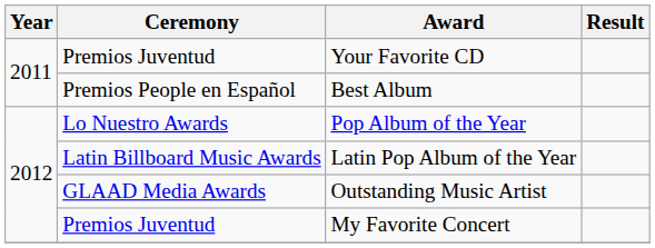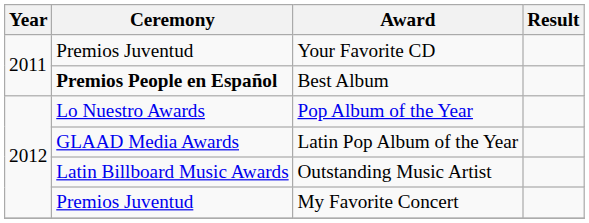Best Album | Ceremony: normal -> bold
Latin Pop Album of the Year | Ceremony: Latin Billboard Music Awards -> GLAAD Media Awards
Outstanding Music Artist | Ceremony: GLAAD Media Awards -> Latin Billboard Music Awards
